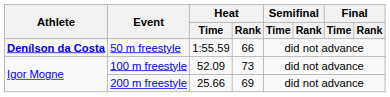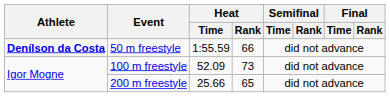200 m freestyle | Heat / Rank: 69 -> 65
